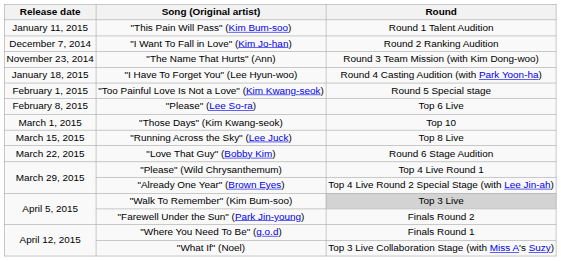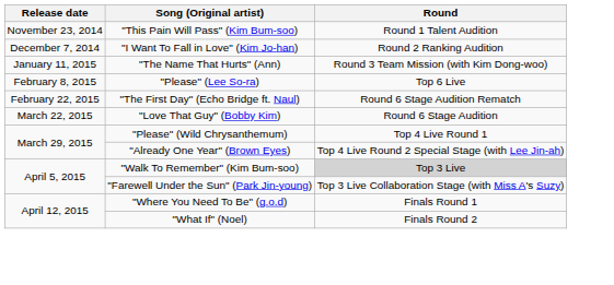"This Pain Will Pass" (Kim Bum-soo) | Release date: January 11, 2015 -> November 23, 2014
"The Name That Hurts" (Ann) | Release date: November 23, 2014 -> January 11, 2015
- row: January 18, 2015 | "I Have To Forget You" (Lee Hyun-woo) | Round 4 Casting Audition (with Park Yoon-ha)
- row: February 1, 2015 | "Too Painful Love Is Not a Love" (Kim Kwang-seok) | Round 5 Special stage
+ row: February 22, 2015 | "The First Day" (Echo Bridge ft. Naul) | Round 6 Stage Audition Rematch
- row: March 1, 2015 | "Those Days" (Kim Kwang-seok) | Top 10
- row: March 15, 2015 | "Running Across the Sky" (Lee Juck) | Top 8 Live
"Farewell Under the Sun" (Park Jin-young) | Round: Finals Round 2 -> Top 3 Live Collaboration Stage (with Miss A's Suzy)
"What If" (Noel) | Round: Top 3 Live Collaboration Stage (with Miss A's Suzy) -> Finals Round 2
